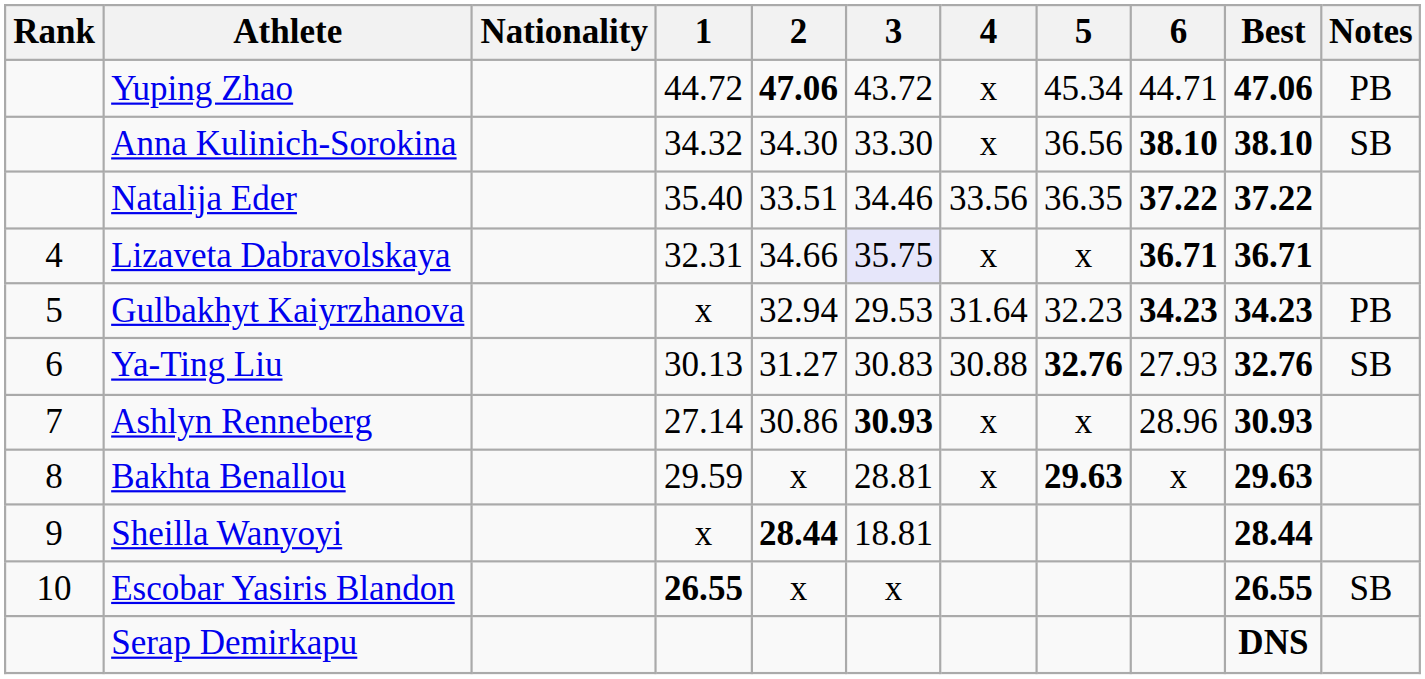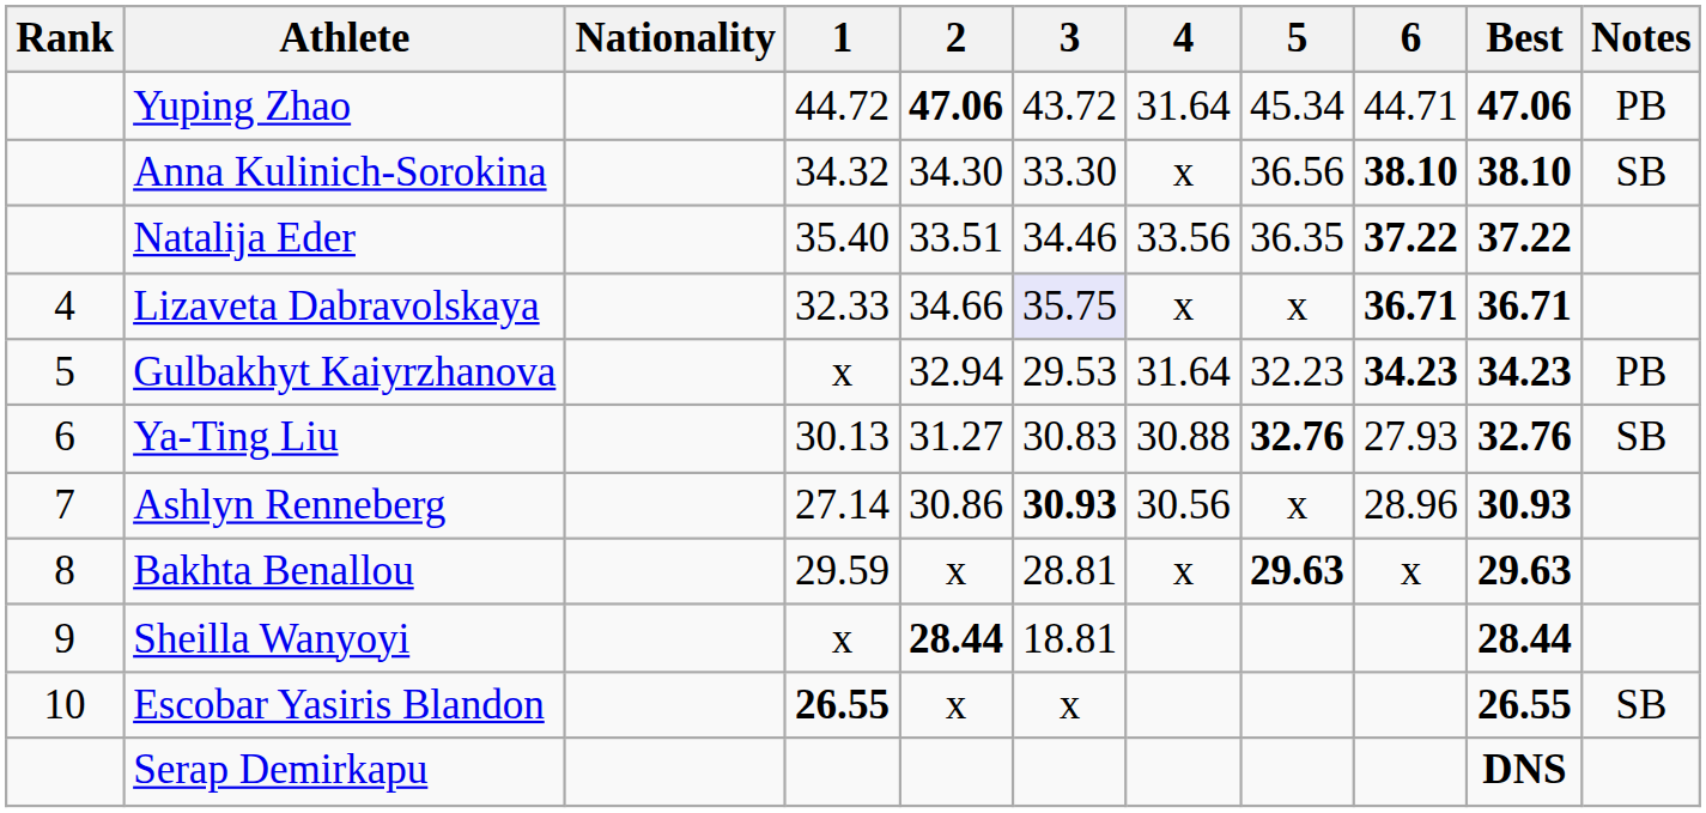Yuping Zhao | 4: x -> 31.64
Lizaveta Dabravolskaya | 1: 32.31 -> 32.33
Ashlyn Renneberg | 4: x -> 30.56
